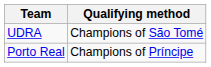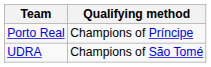rows swapped: UDRA <-> Porto Real
